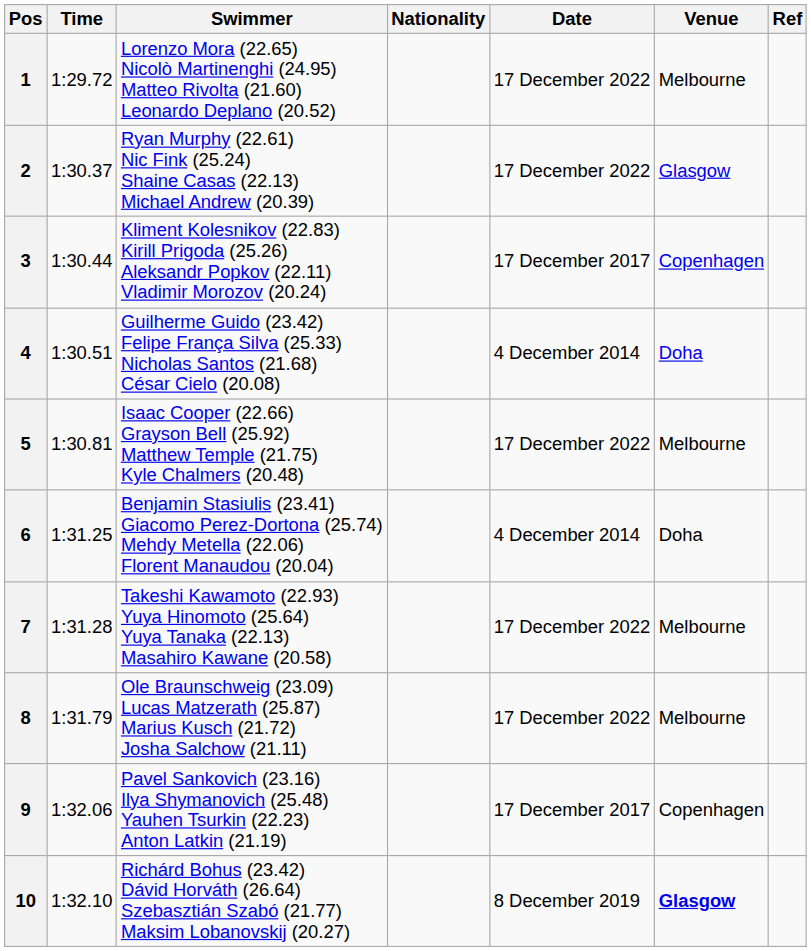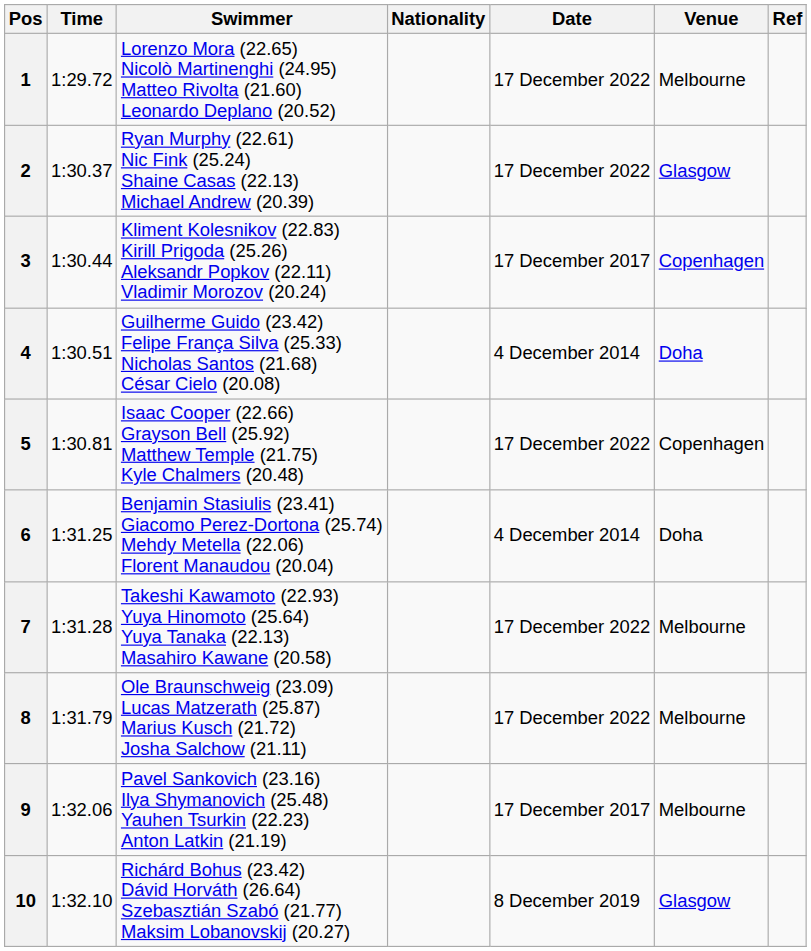5 | Venue: Melbourne -> Copenhagen
9 | Venue: Copenhagen -> Melbourne
10 | Venue: bold -> normal
